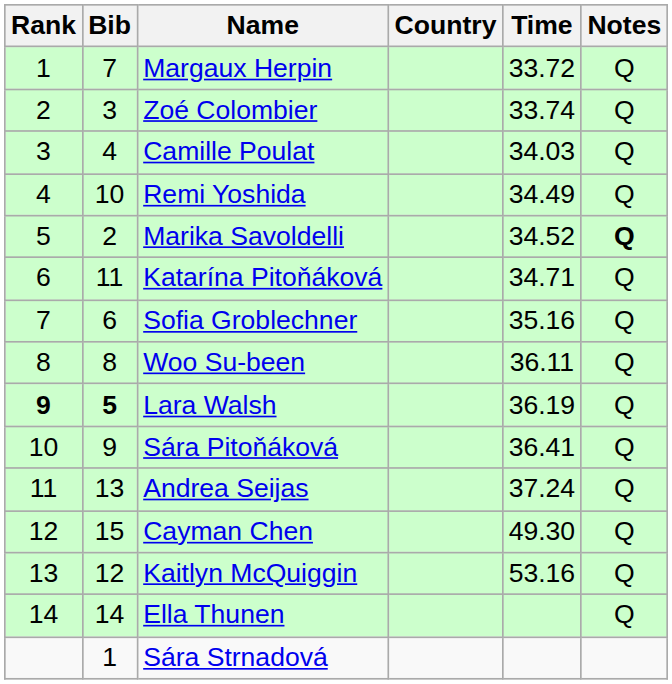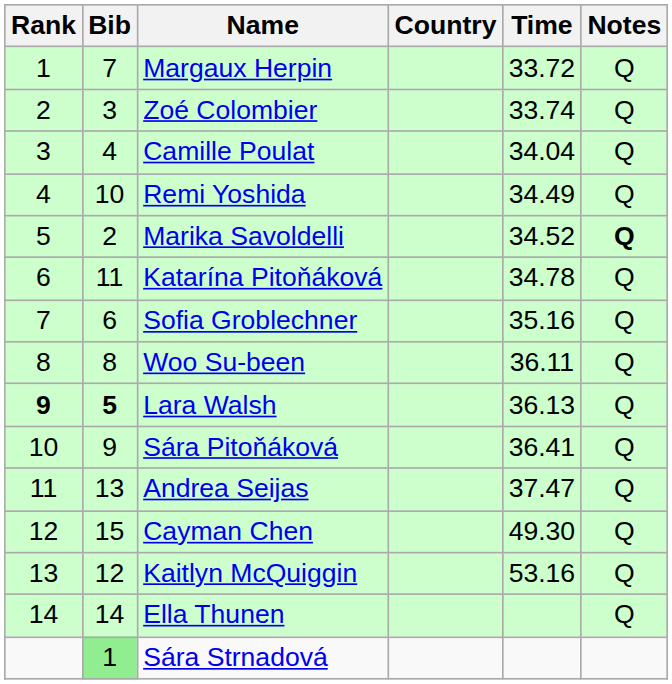Camille Poulat | Time: 34.03 -> 34.04
Katarína Pitoňáková | Time: 34.71 -> 34.78
Lara Walsh | Time: 36.19 -> 36.13
Andrea Seijas | Time: 37.24 -> 37.47
Sára Strnadová | Bib: no background -> lightgreen background
